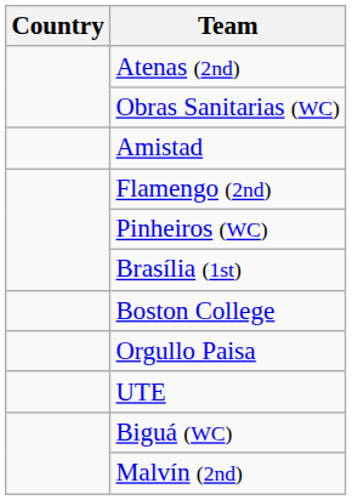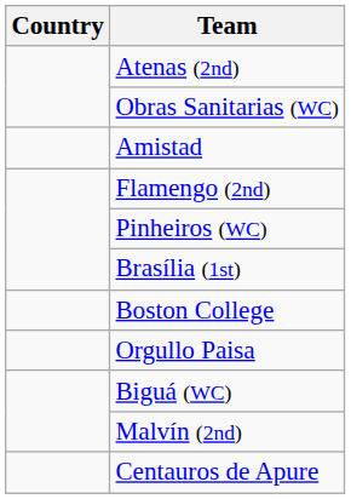- row: UTE
+ row: Centauros de Apure
